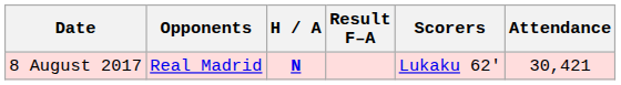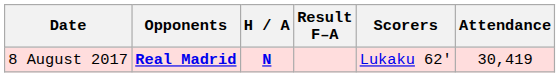8 August 2017 | Opponents: normal -> bold
8 August 2017 | Attendance: 30,421 -> 30,419
